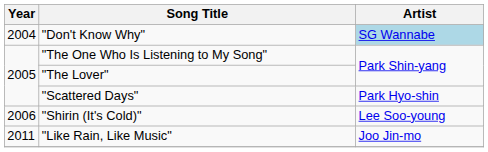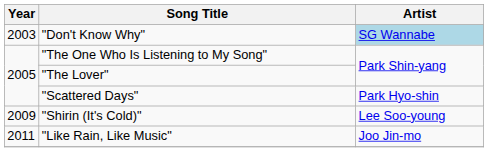"Don't Know Why" | Year: 2004 -> 2003
"Shirin (It's Cold)" | Year: 2006 -> 2009
